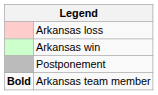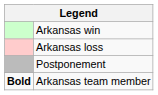rows swapped: Arkansas win <-> Arkansas loss
